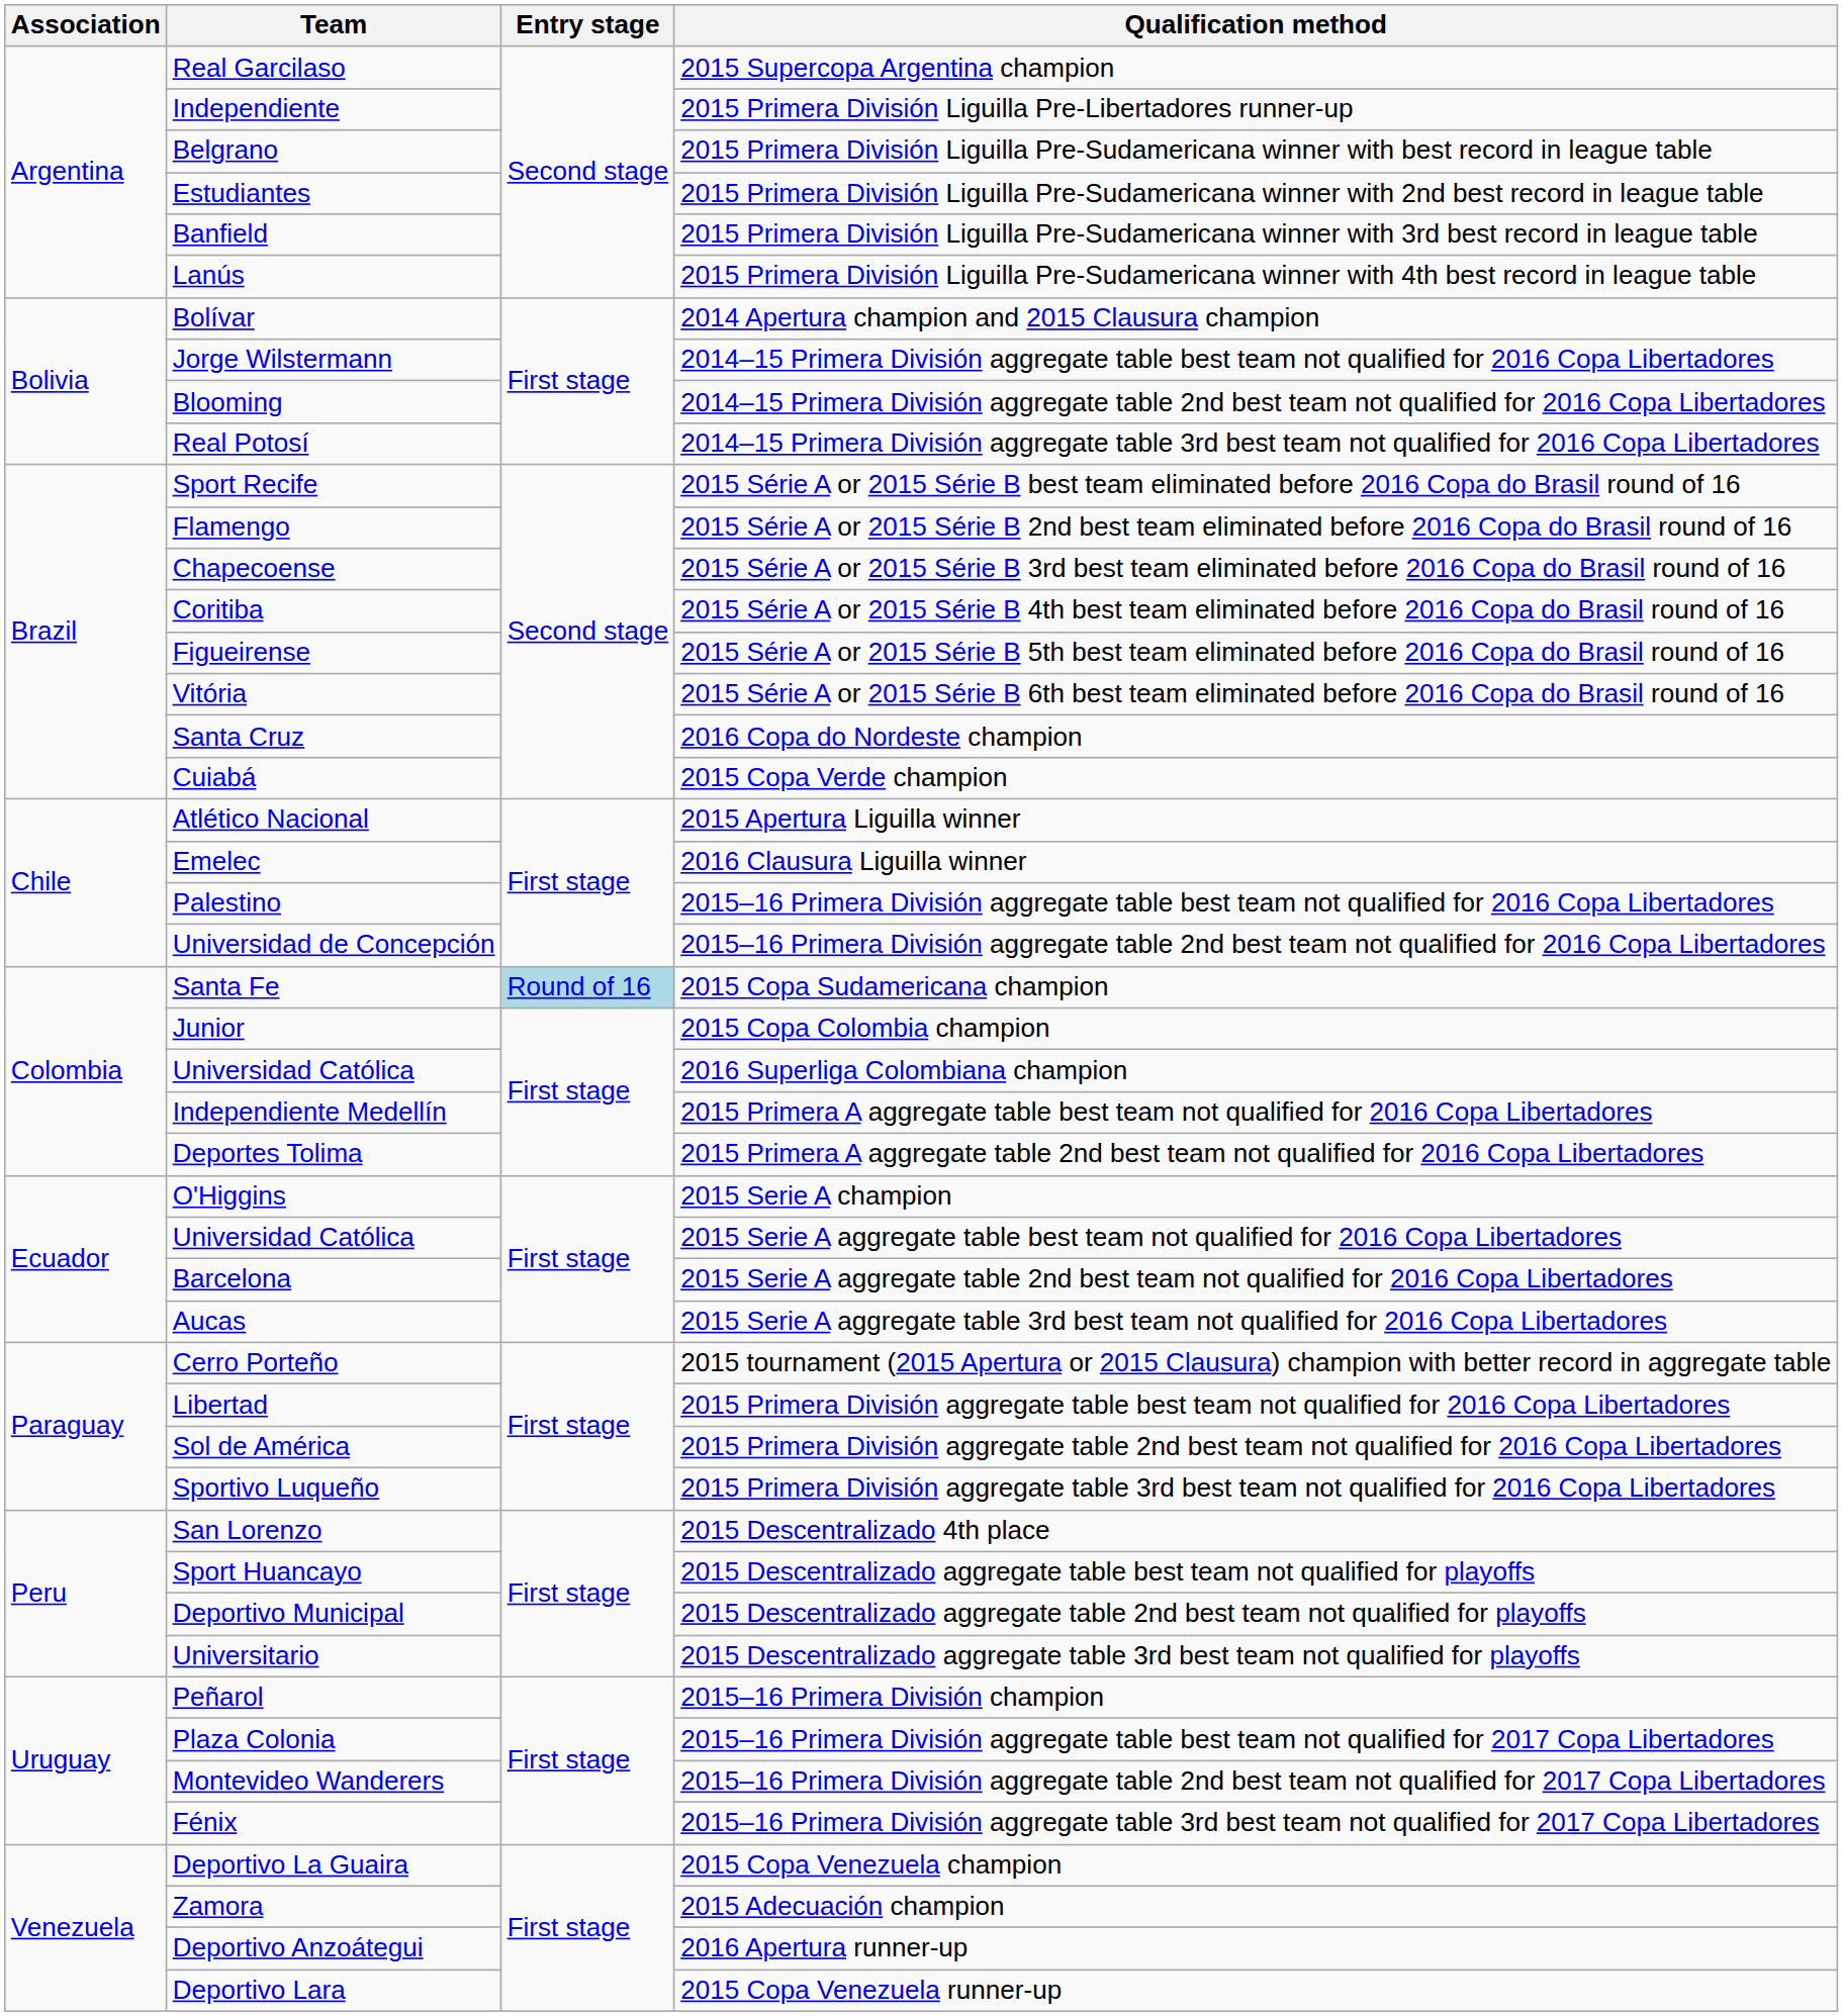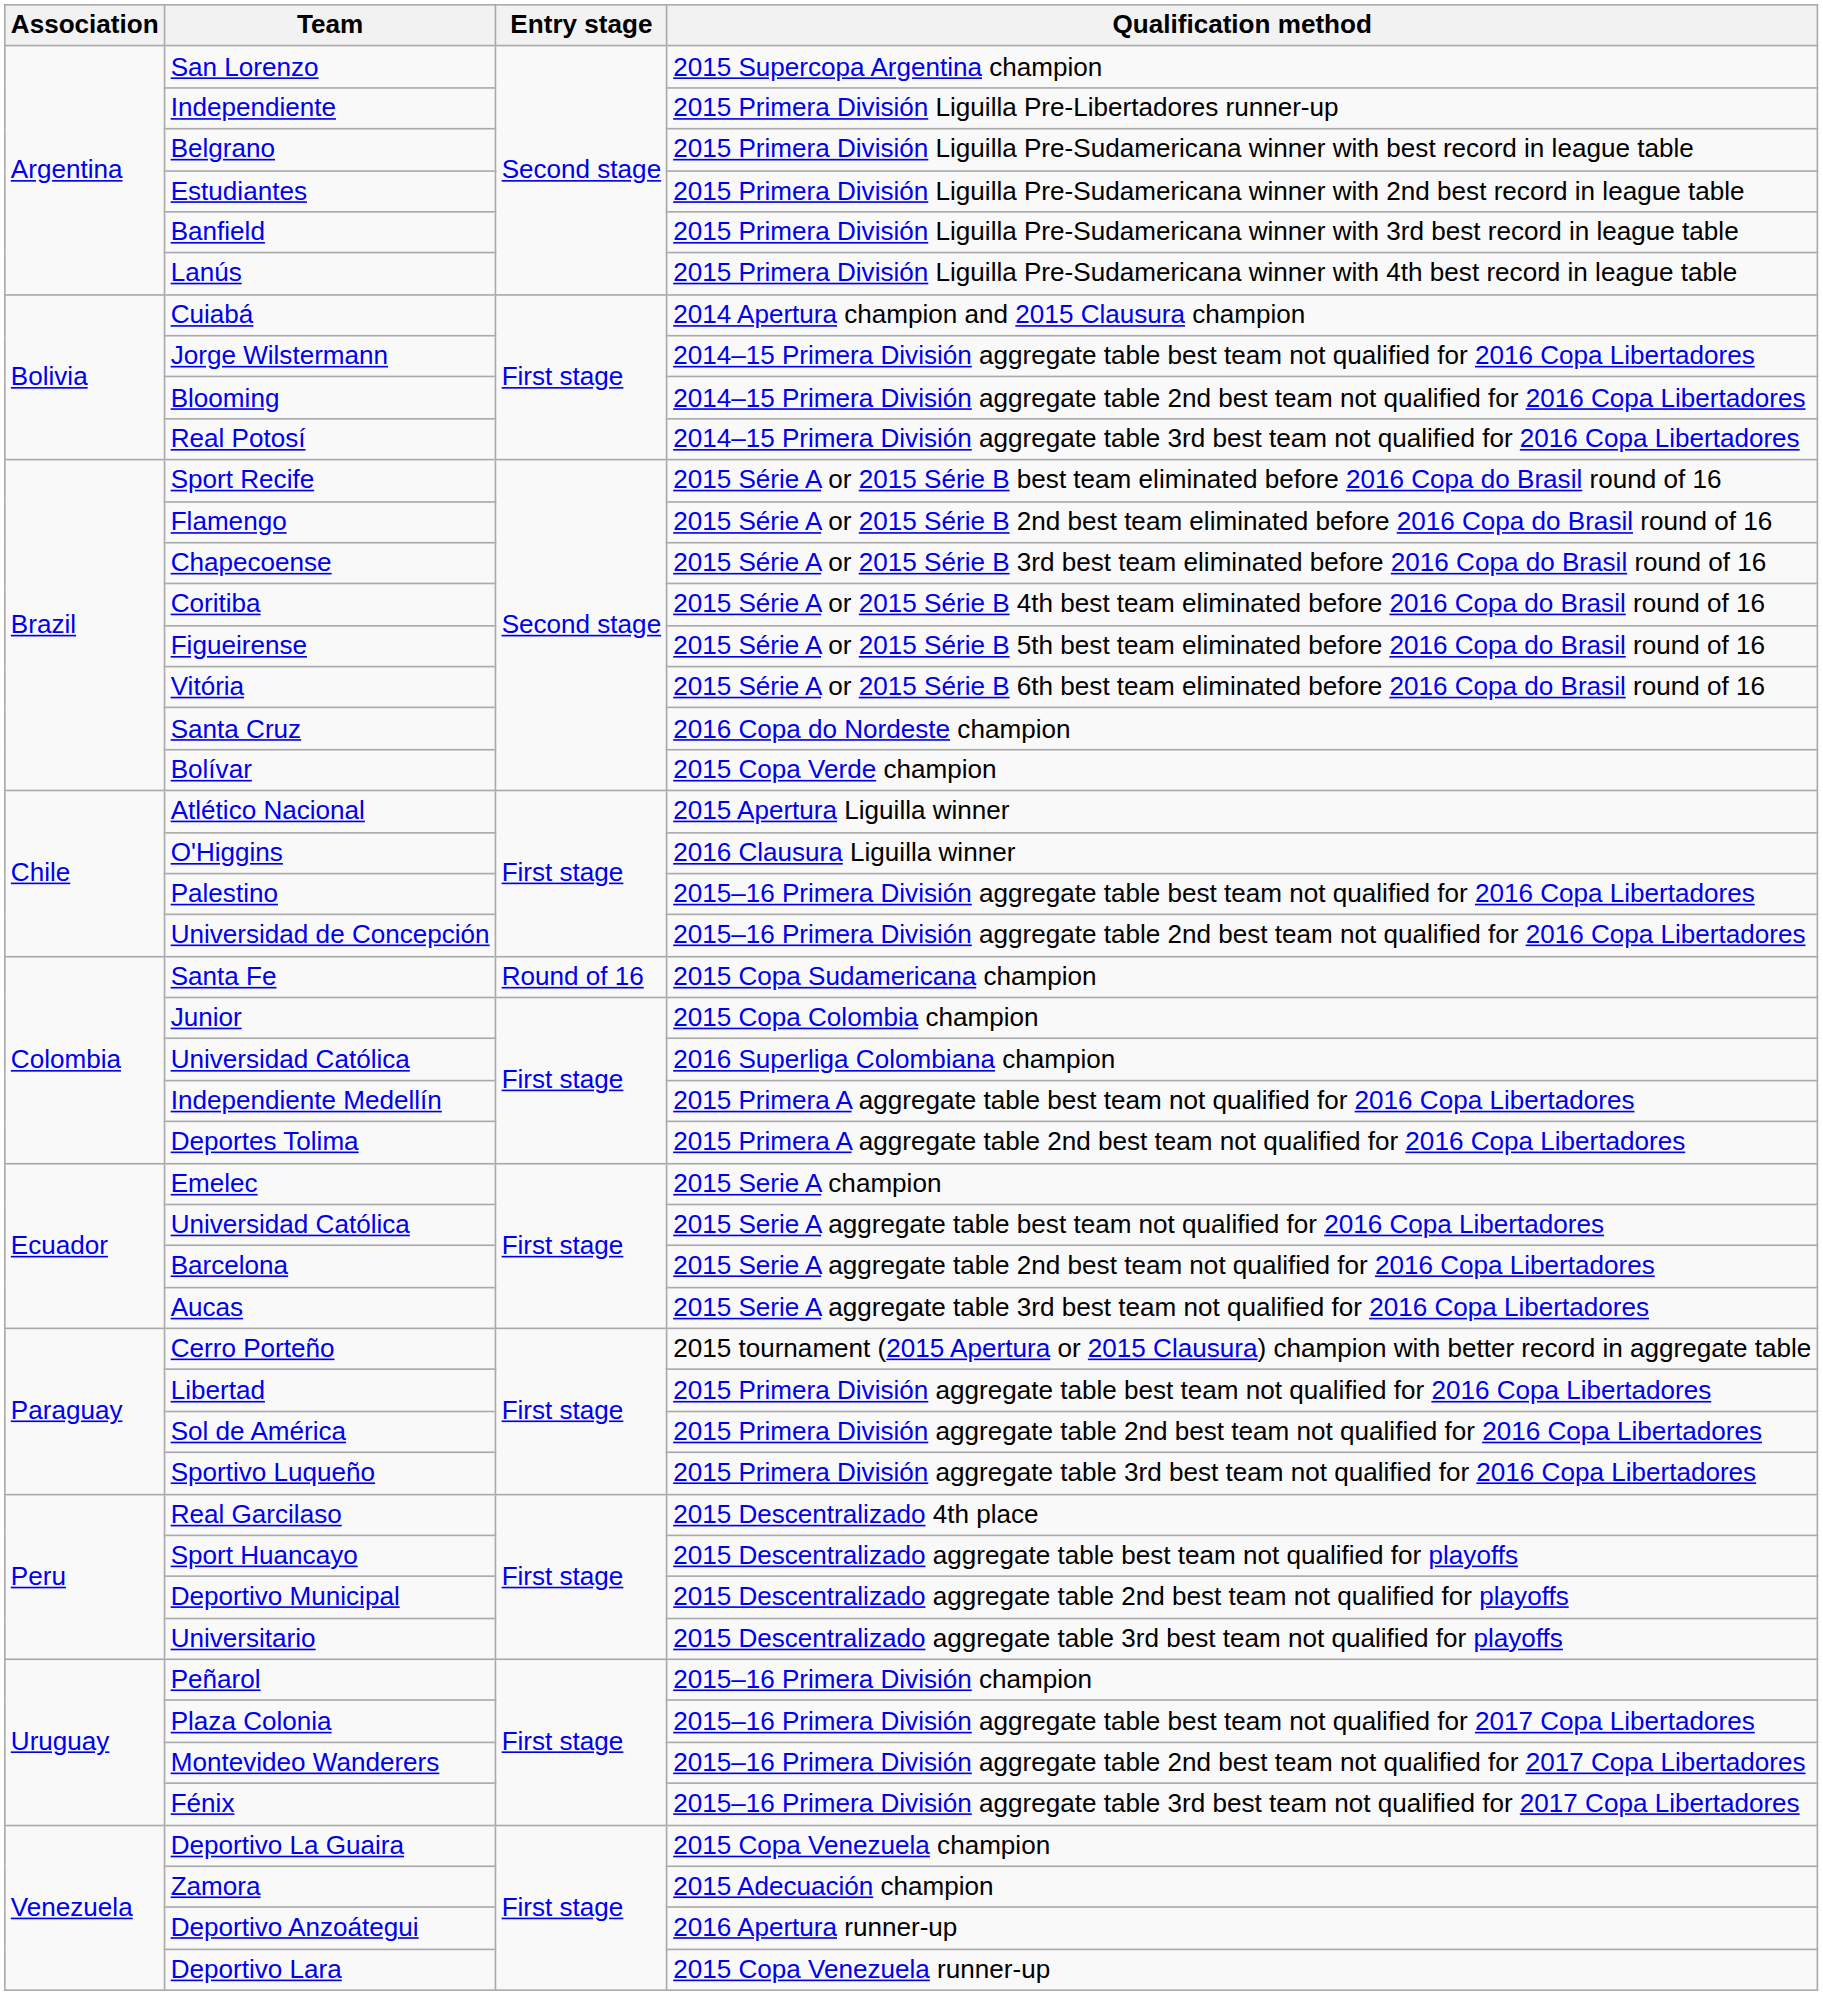2015 Supercopa Argentina champion | Team: Real Garcilaso -> San Lorenzo
2014 Apertura champion and 2015 Clausura champion | Team: Bolívar -> Cuiabá
2015 Copa Verde champion | Team: Cuiabá -> Bolívar
2016 Clausura Liguilla winner | Team: Emelec -> O'Higgins
2015 Copa Sudamericana champion | Entry stage: lightblue background -> no background
2015 Serie A champion | Team: O'Higgins -> Emelec
2015 Descentralizado 4th place | Team: San Lorenzo -> Real Garcilaso
